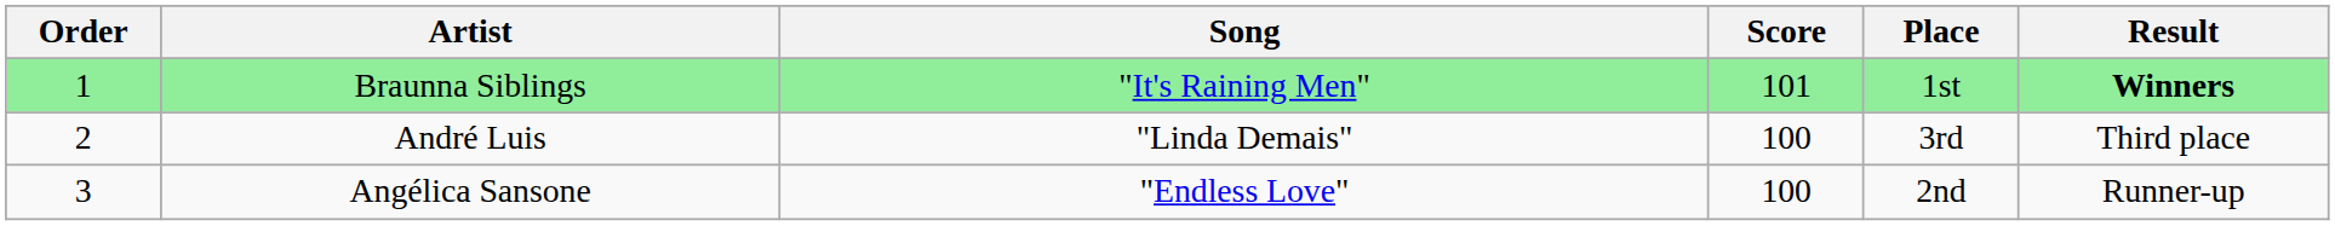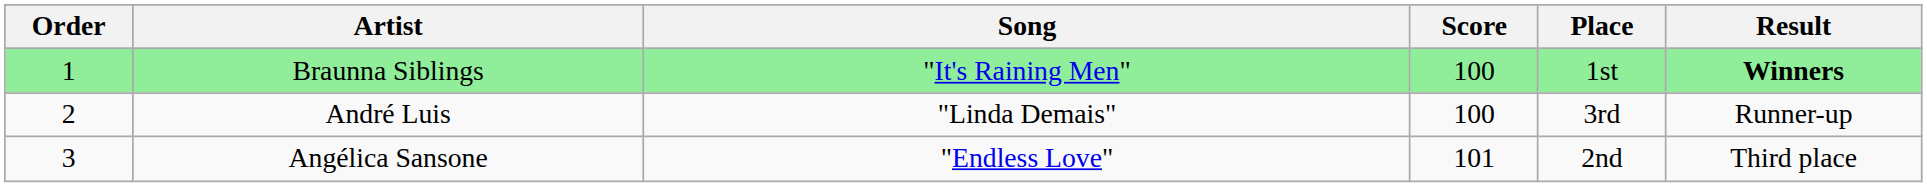Braunna Siblings | Score: 101 -> 100
André Luis | Result: Third place -> Runner-up
Angélica Sansone | Score: 100 -> 101
Angélica Sansone | Result: Runner-up -> Third place
